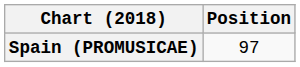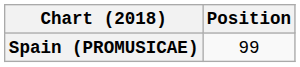Spain (PROMUSICAE) | Position: 97 -> 99
